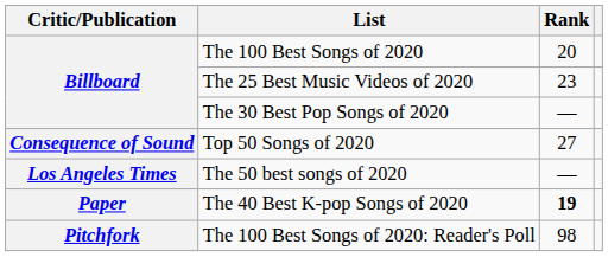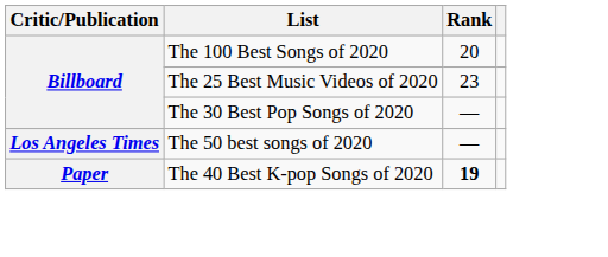- row: Consequence of Sound | Top 50 Songs of 2020 | 27
- row: Pitchfork | The 100 Best Songs of 2020: Reader's Poll | 98
